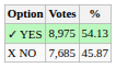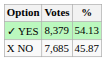✓ YES | Votes: 8,975 -> 8,379
